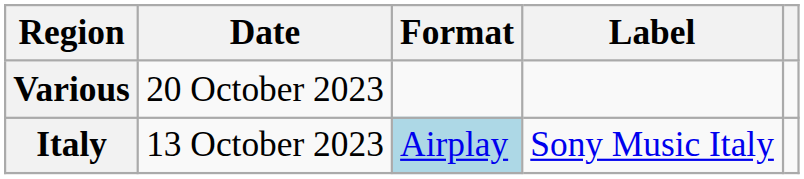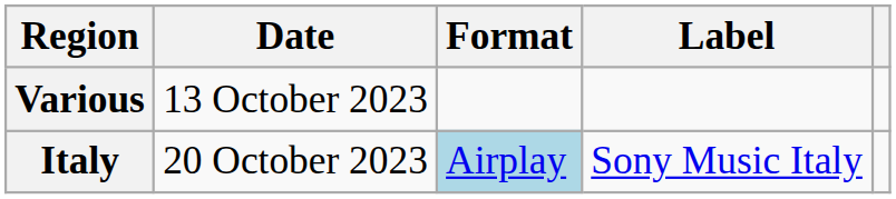Various | Date: 20 October 2023 -> 13 October 2023
Italy | Date: 13 October 2023 -> 20 October 2023
